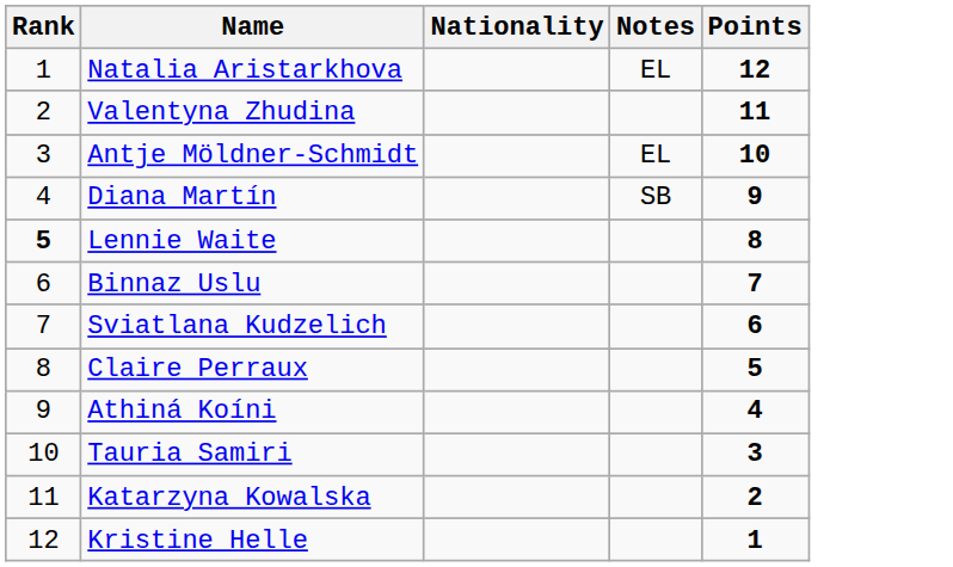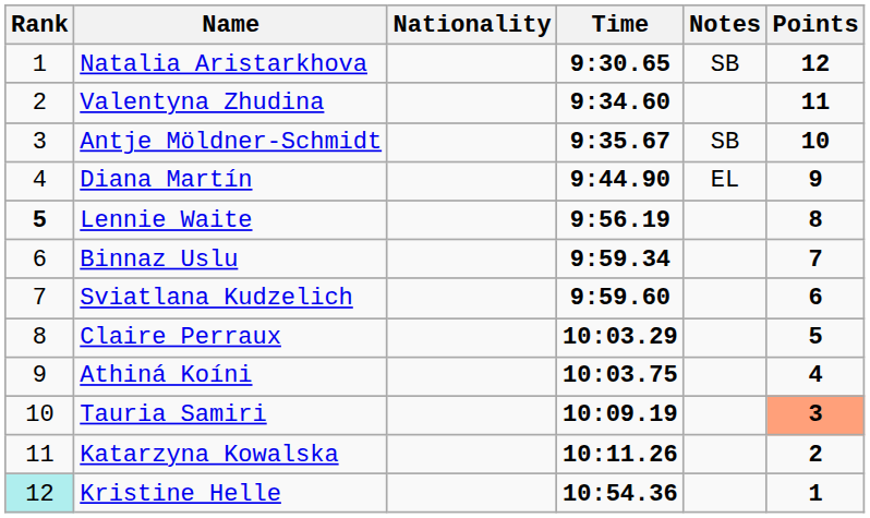+ column: Time | 9:30.65 | 9:34.60 | 9:35.67 | 9:44.90 | 9:56.19 | 9:59.34 | 9:59.60 | 10:03.29 | 10:03.75 | 10:09.19 | 10:11.26 | 10:54.36
Natalia Aristarkhova | Notes: EL -> SB
Antje Möldner-Schmidt | Notes: EL -> SB
Diana Martín | Notes: SB -> EL
Tauria Samiri | Points: no background -> lightsalmon background
Kristine Helle | Rank: no background -> paleturquoise background
